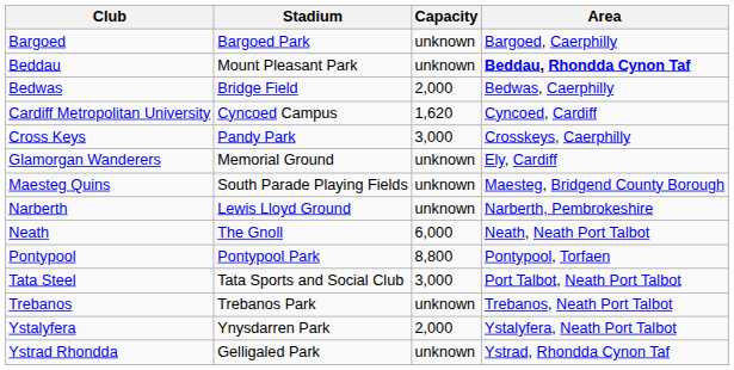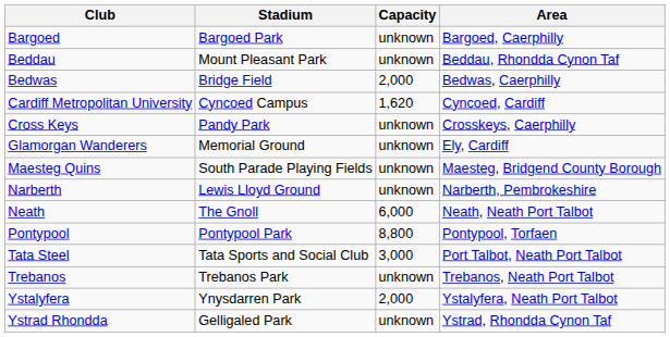Beddau | Area: bold -> normal
Cross Keys | Capacity: 3,000 -> unknown
